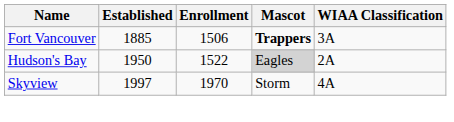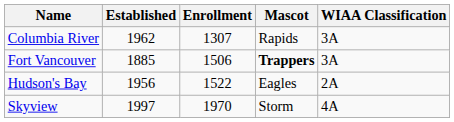+ row: Columbia River | 1962 | 1307 | Rapids | 3A
Hudson's Bay | Established: 1950 -> 1956
Hudson's Bay | Mascot: lightgrey background -> no background
